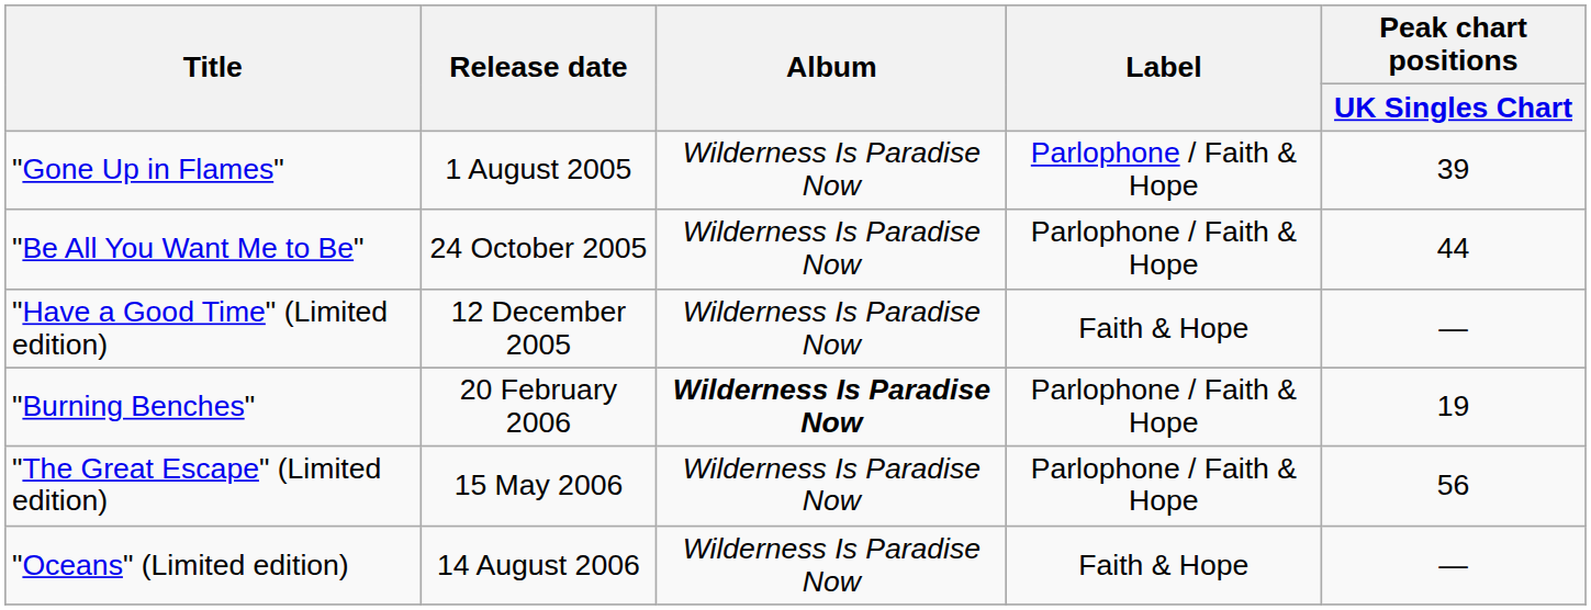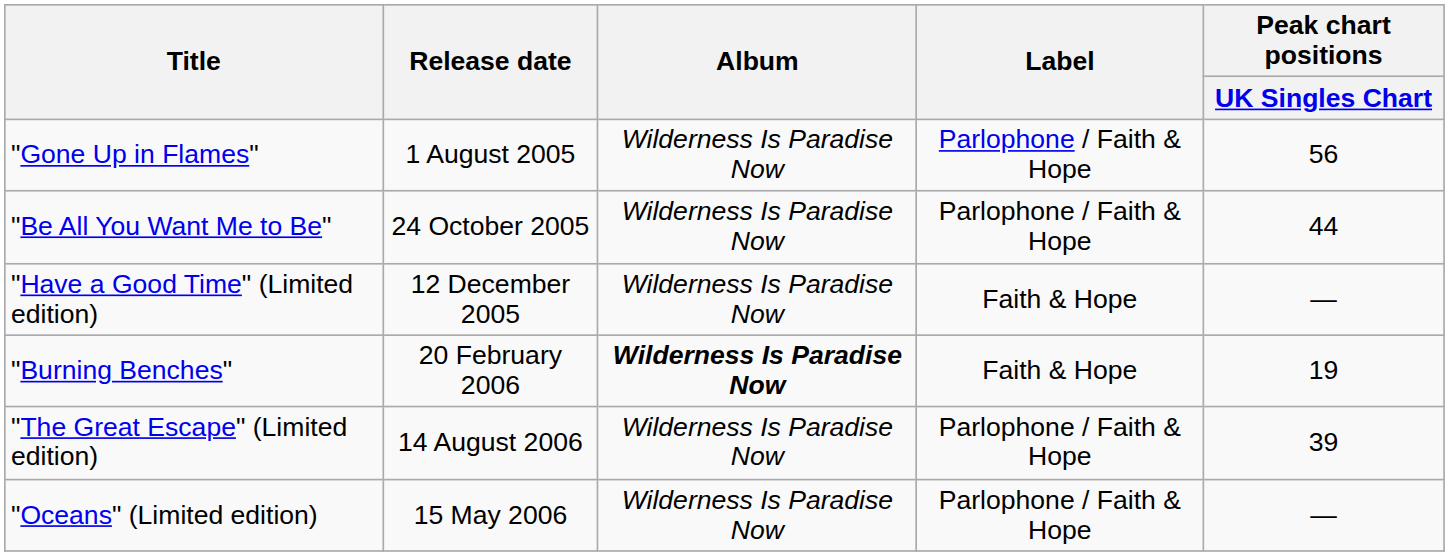"Gone Up in Flames" | Peak chart positions / UK Singles Chart: 39 -> 56
"Burning Benches" | Label: Parlophone / Faith & Hope -> Faith & Hope
"The Great Escape" (Limited edition) | Release date: 15 May 2006 -> 14 August 2006
"The Great Escape" (Limited edition) | Peak chart positions / UK Singles Chart: 56 -> 39
"Oceans" (Limited edition) | Release date: 14 August 2006 -> 15 May 2006
"Oceans" (Limited edition) | Label: Faith & Hope -> Parlophone / Faith & Hope
